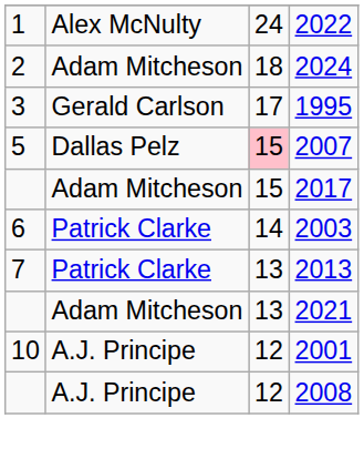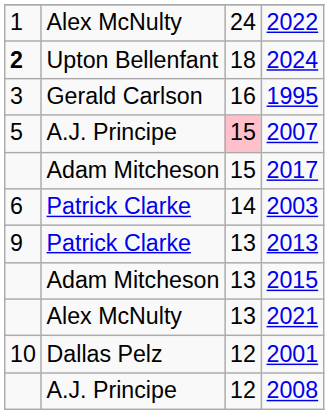2024 | column 1: normal -> bold
2024 | column 2: Adam Mitcheson -> Upton Bellenfant
1995 | column 3: 17 -> 16
2007 | column 2: Dallas Pelz -> A.J. Principe
2013 | column 1: 7 -> 9
+ row: Adam Mitcheson | 13 | 2015
2021 | column 2: Adam Mitcheson -> Alex McNulty
2001 | column 2: A.J. Principe -> Dallas Pelz
